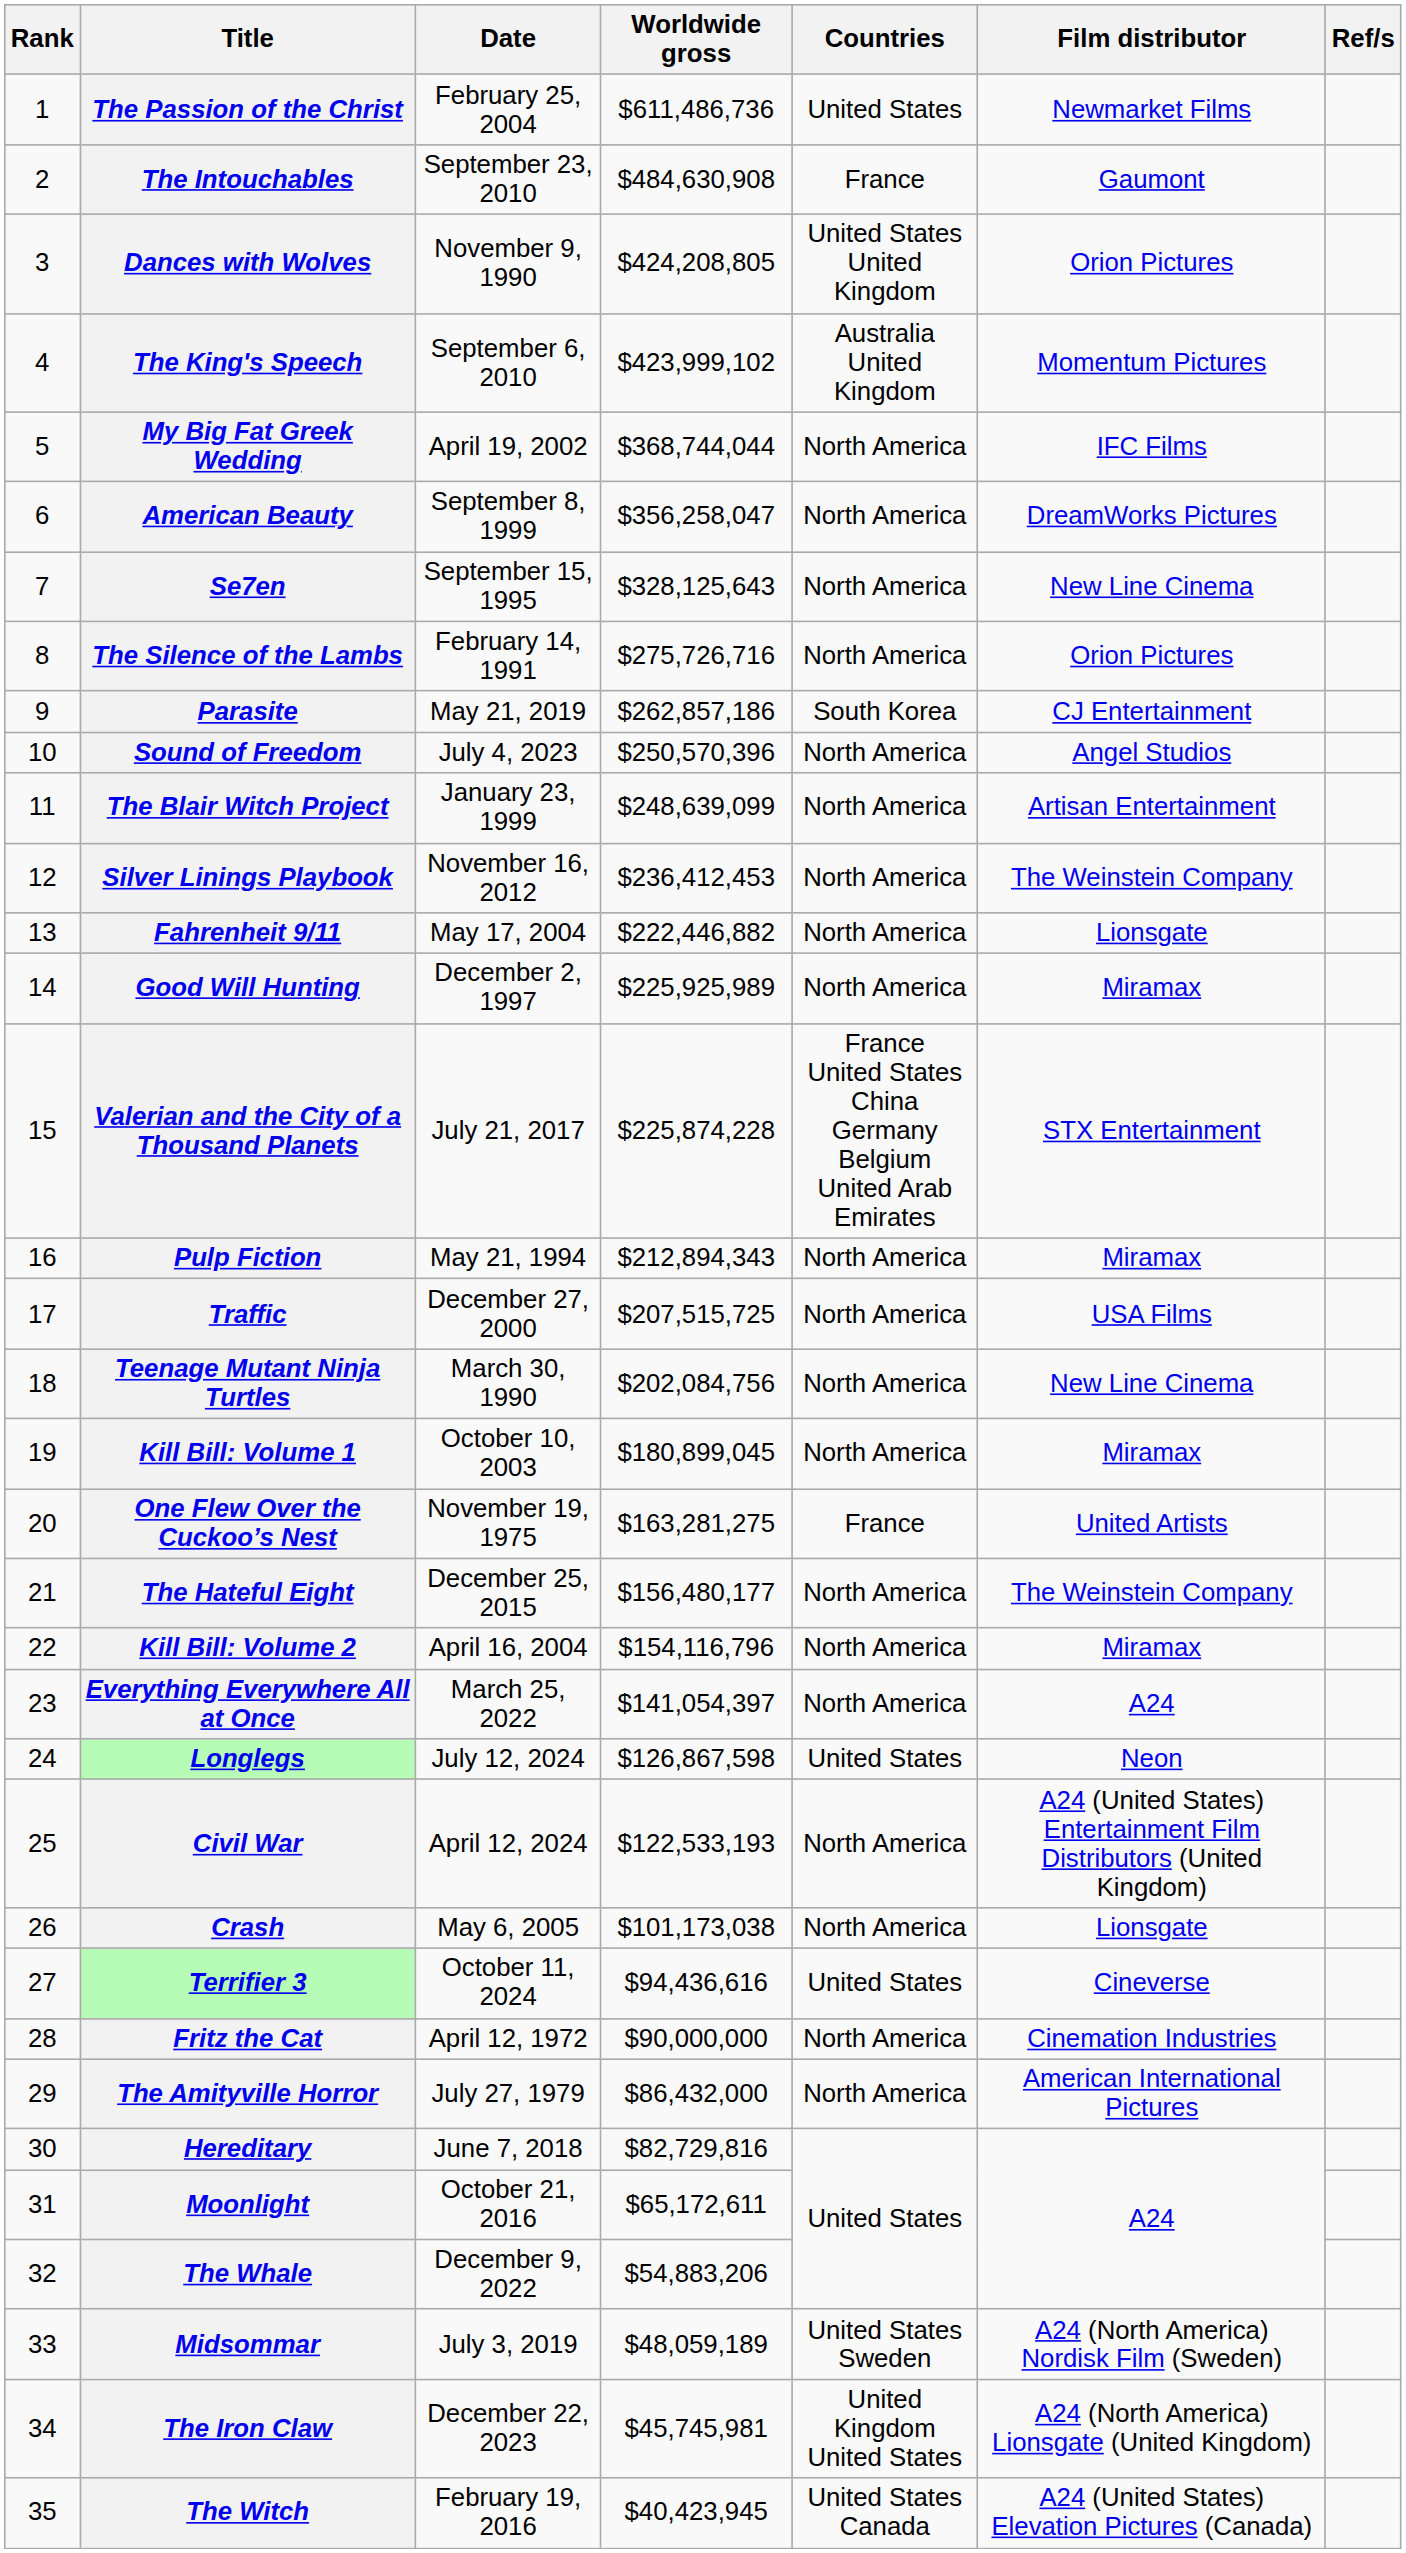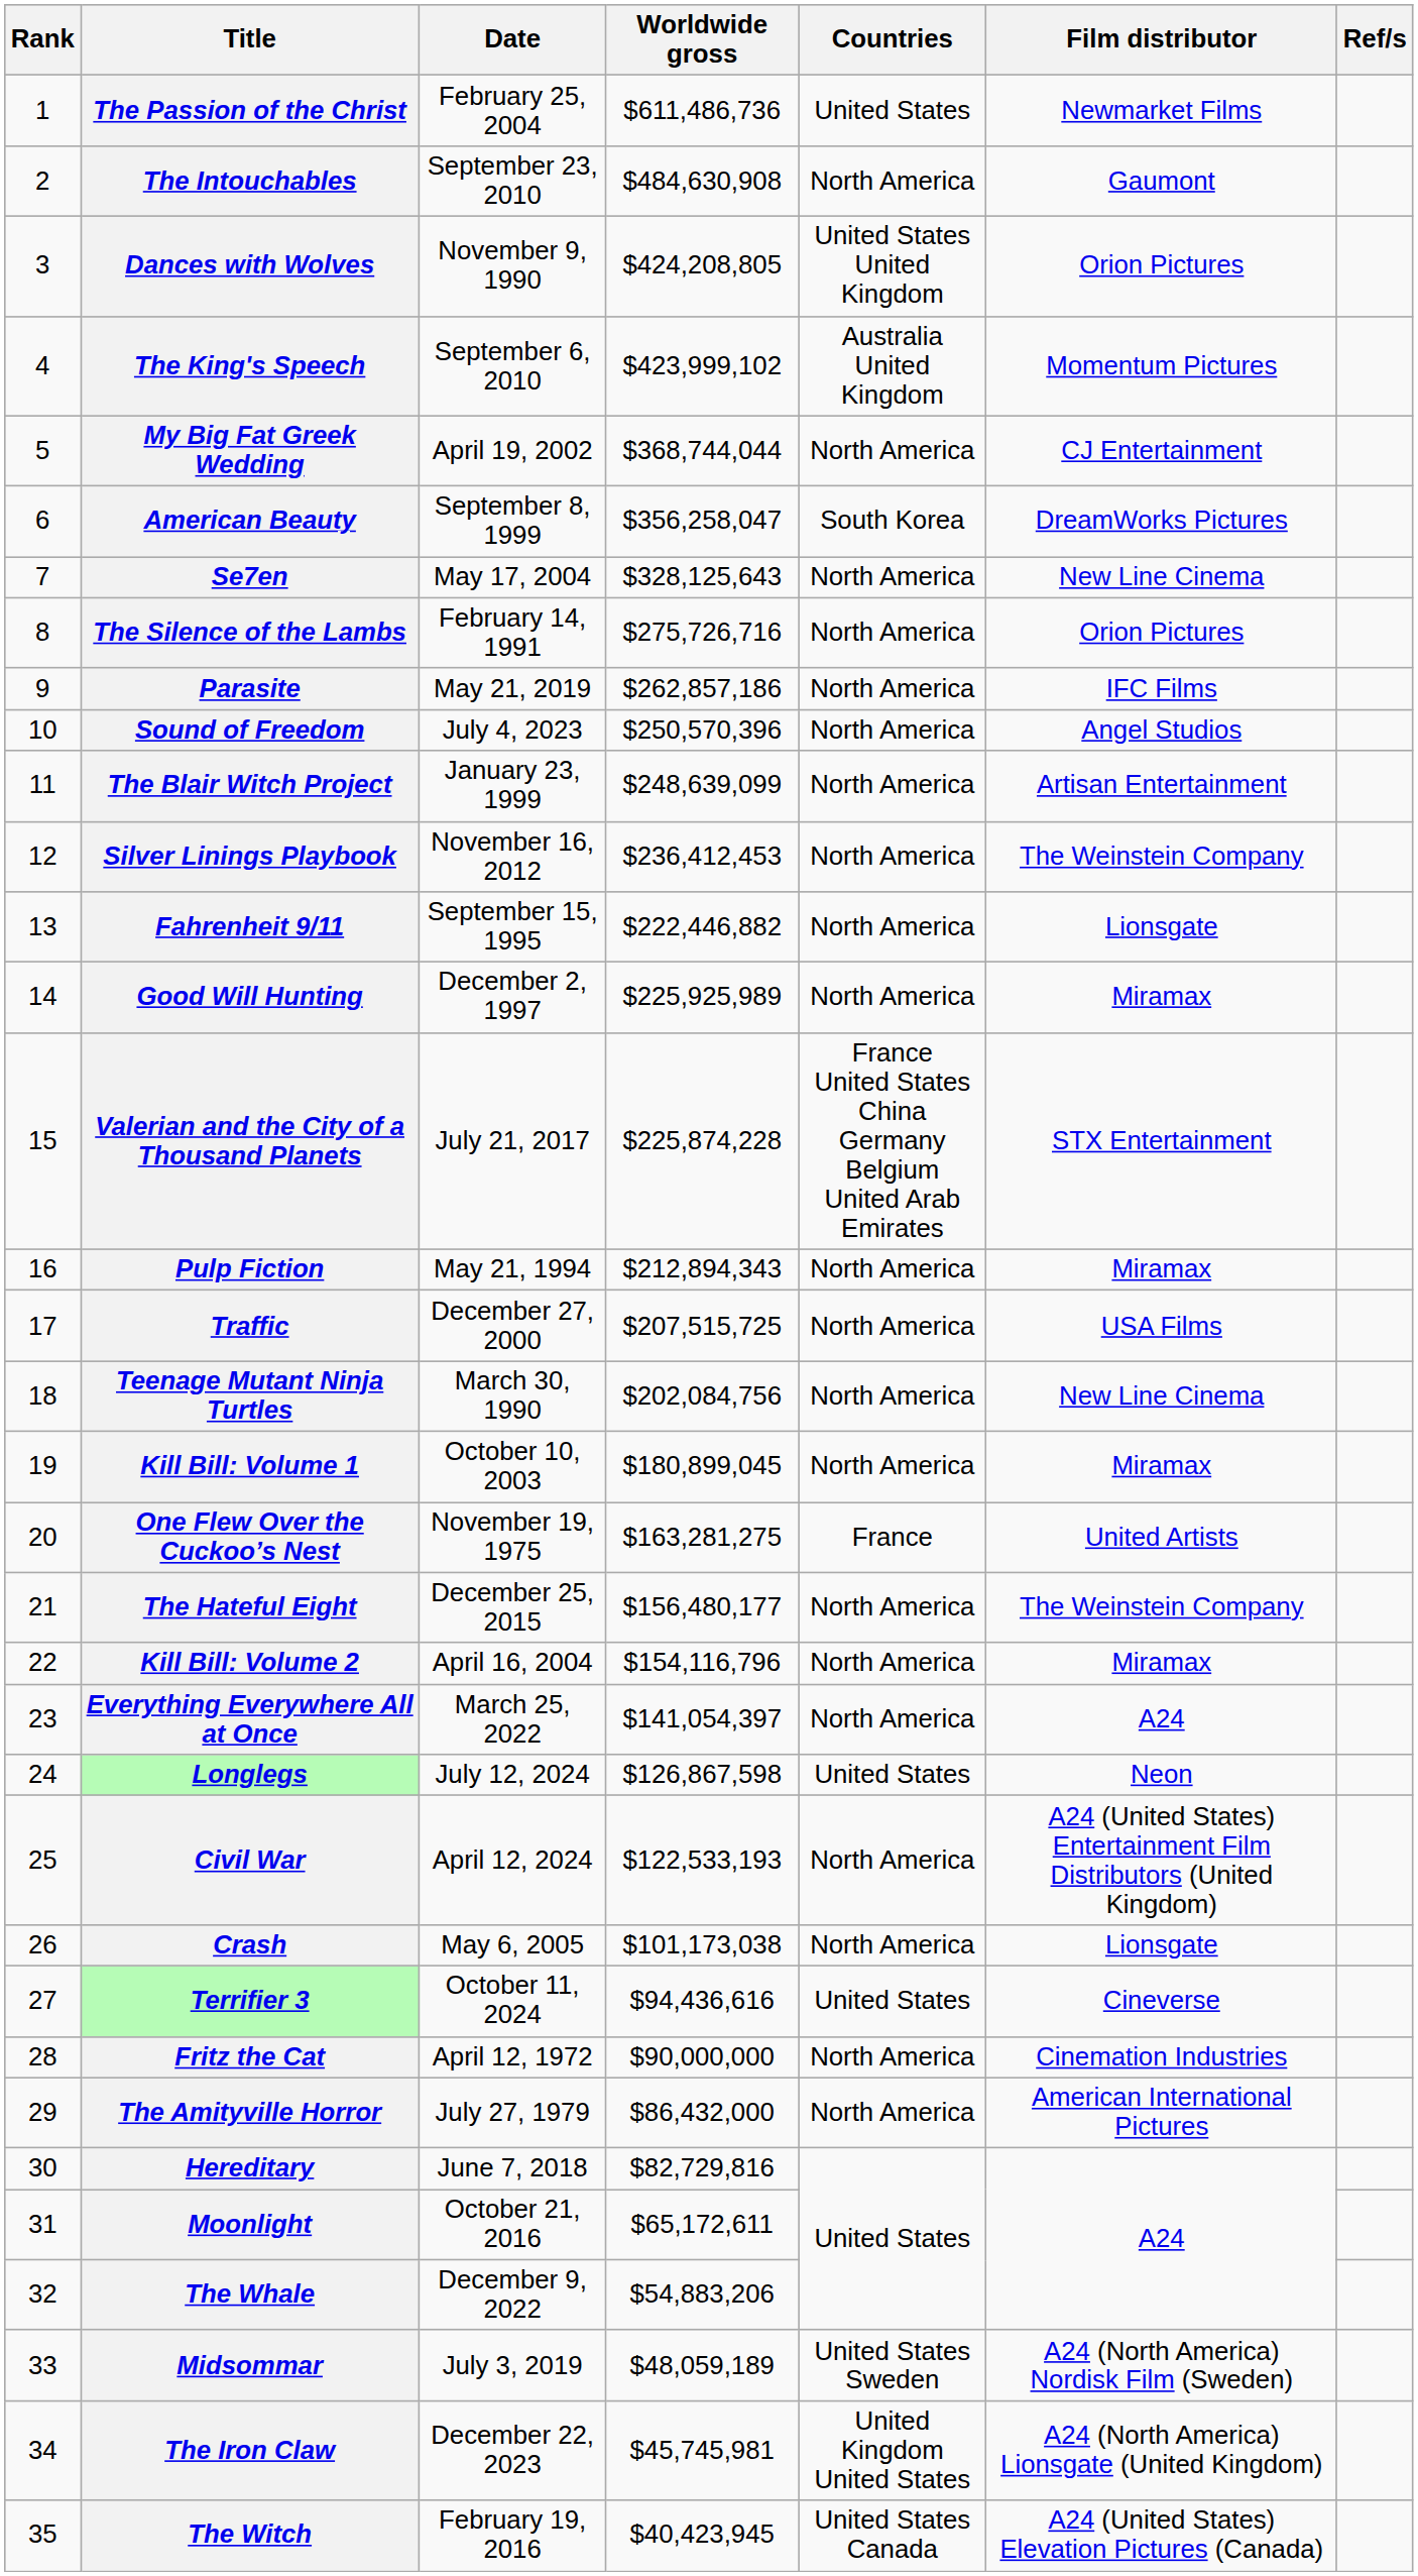The Intouchables | Countries: France -> North America
My Big Fat Greek Wedding | Film distributor: IFC Films -> CJ Entertainment
American Beauty | Countries: North America -> South Korea
Se7en | Date: September 15, 1995 -> May 17, 2004
Parasite | Countries: South Korea -> North America
Parasite | Film distributor: CJ Entertainment -> IFC Films
Fahrenheit 9/11 | Date: May 17, 2004 -> September 15, 1995
